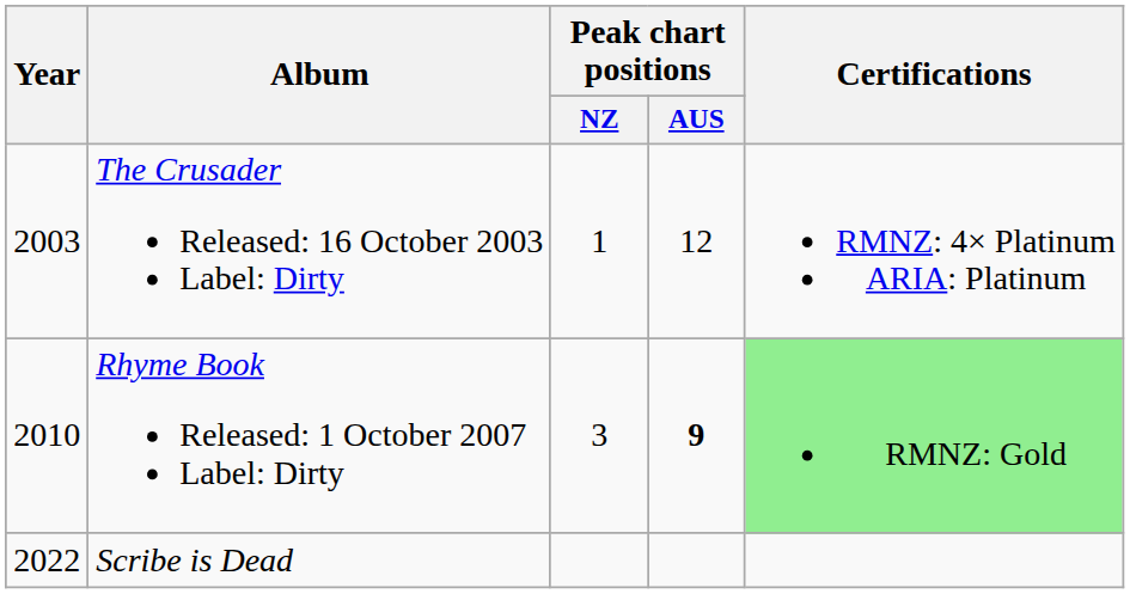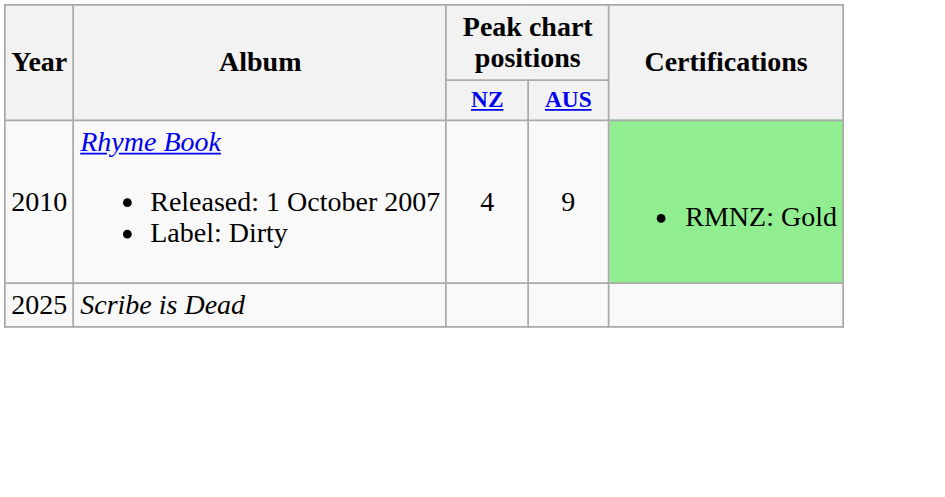- row: 2003 | The Crusader Released: 16 October 2003 Label: Dirty | 1 | 12 | RMNZ: 4× Platinum ARIA: Platinum
Rhyme Book Released: 1 October 2007 Label: Dirty | Peak chart positions / NZ: 3 -> 4
Rhyme Book Released: 1 October 2007 Label: Dirty | Peak chart positions / AUS: bold -> normal
Scribe is Dead | Year: 2022 -> 2025
